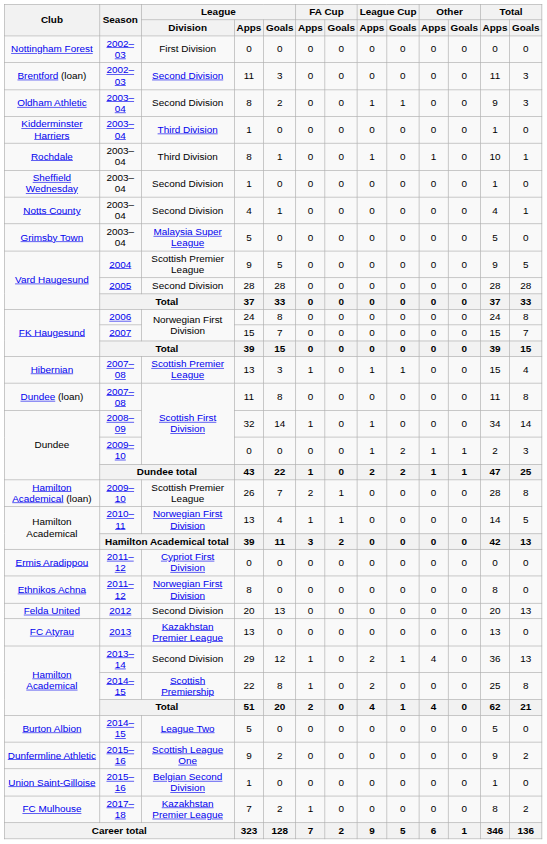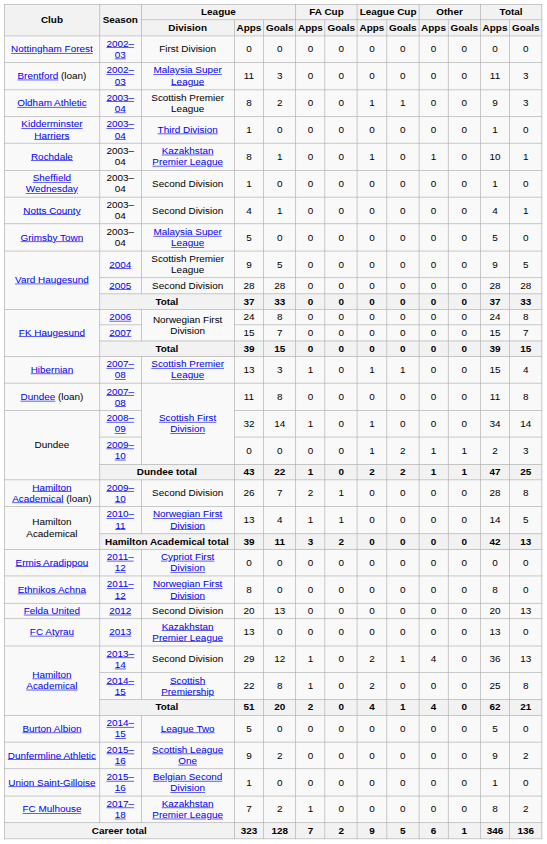Brentford (loan) | League / Division: Second Division -> Malaysia Super League
Oldham Athletic | League / Division: Second Division -> Scottish Premier League
Rochdale | League / Division: Third Division -> Kazakhstan Premier League
Hamilton Academical (loan) | League / Division: Scottish Premier League -> Second Division
